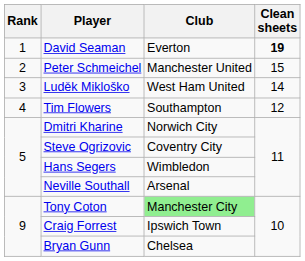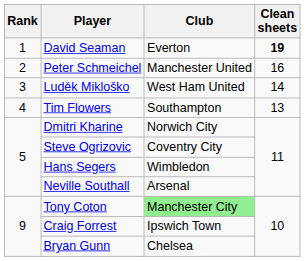Peter Schmeichel | Clean sheets: 15 -> 16
Tim Flowers | Clean sheets: 12 -> 13
